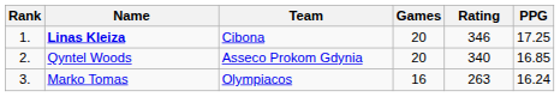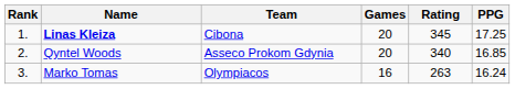Linas Kleiza | Rating: 346 -> 345
